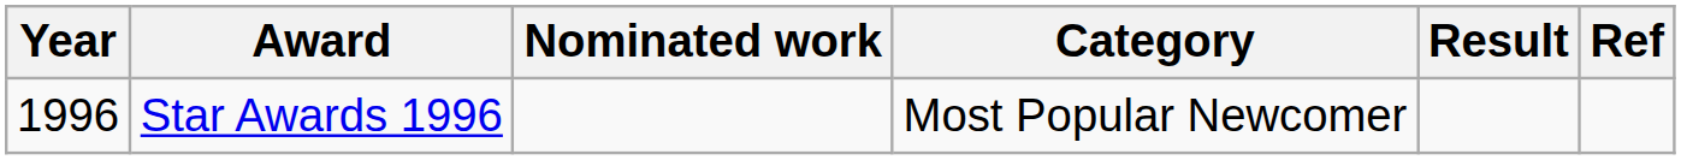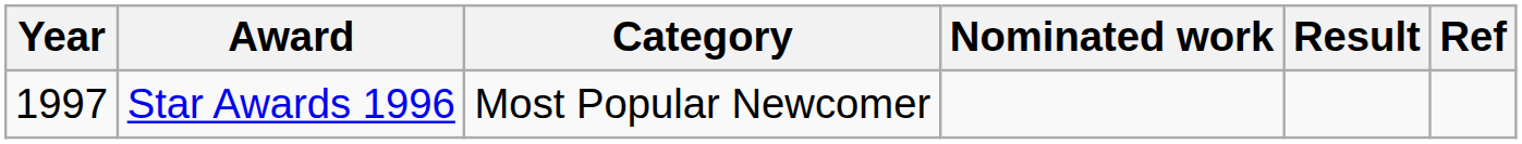columns swapped: Category <-> Nominated work
Star Awards 1996 | Year: 1996 -> 1997
